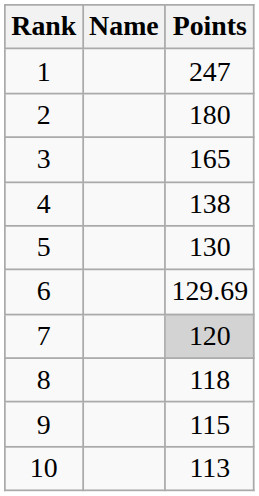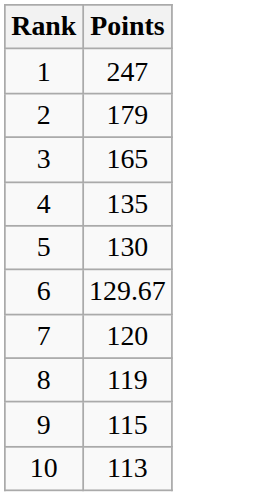- column: Name
2 | Points: 180 -> 179
4 | Points: 138 -> 135
6 | Points: 129.69 -> 129.67
7 | Points: lightgrey background -> no background
8 | Points: 118 -> 119
